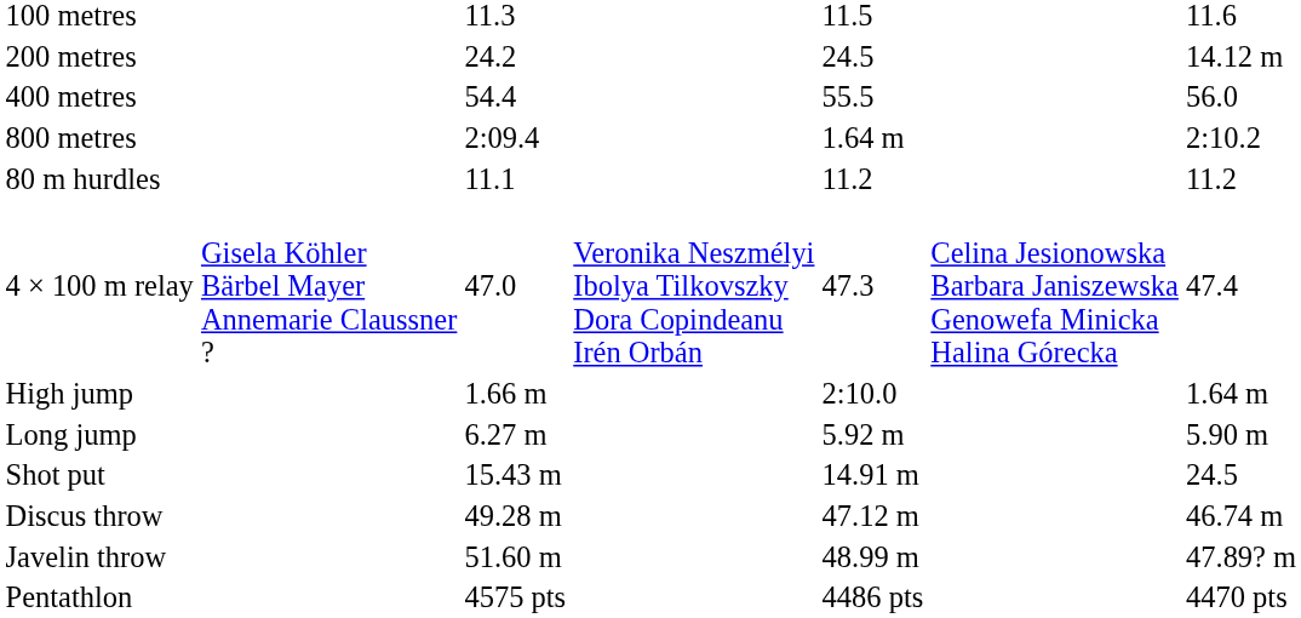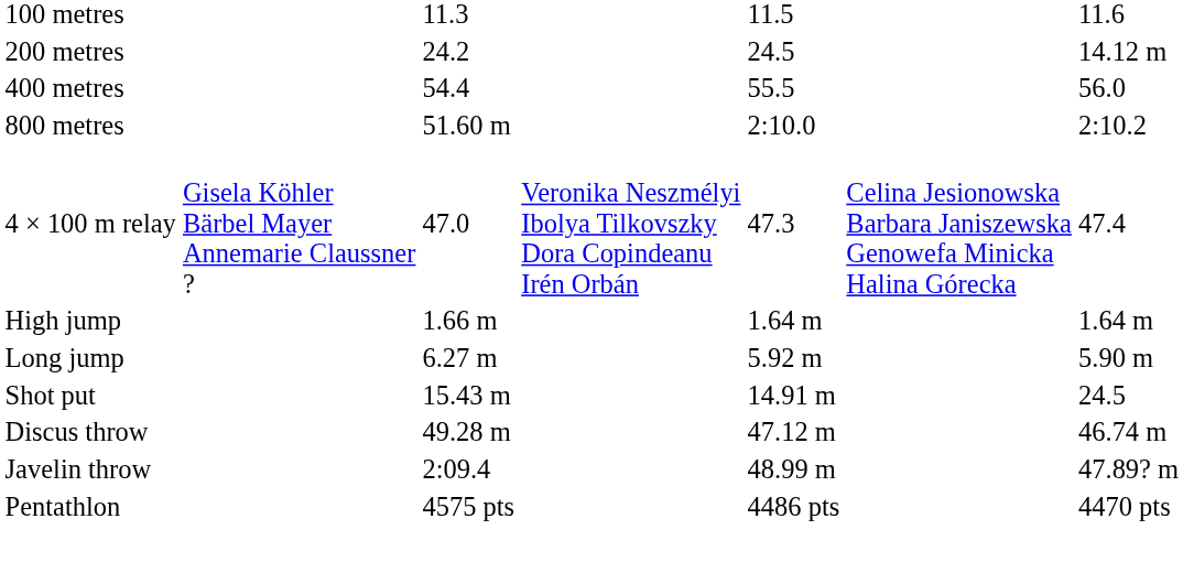800 metres | column 3: 2:09.4 -> 51.60 m
800 metres | column 5: 1.64 m -> 2:10.0
- row: 80 m hurdles | 11.1 | 11.2 | 11.2
High jump | column 5: 2:10.0 -> 1.64 m
Javelin throw | column 3: 51.60 m -> 2:09.4
